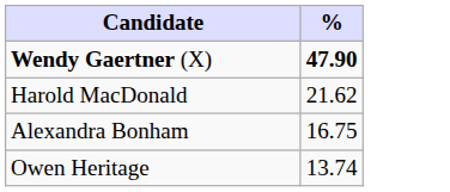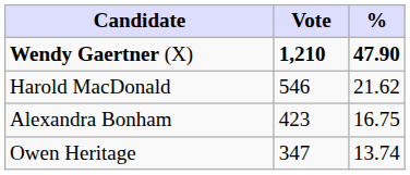+ column: Vote | 1,210 | 546 | 423 | 347
